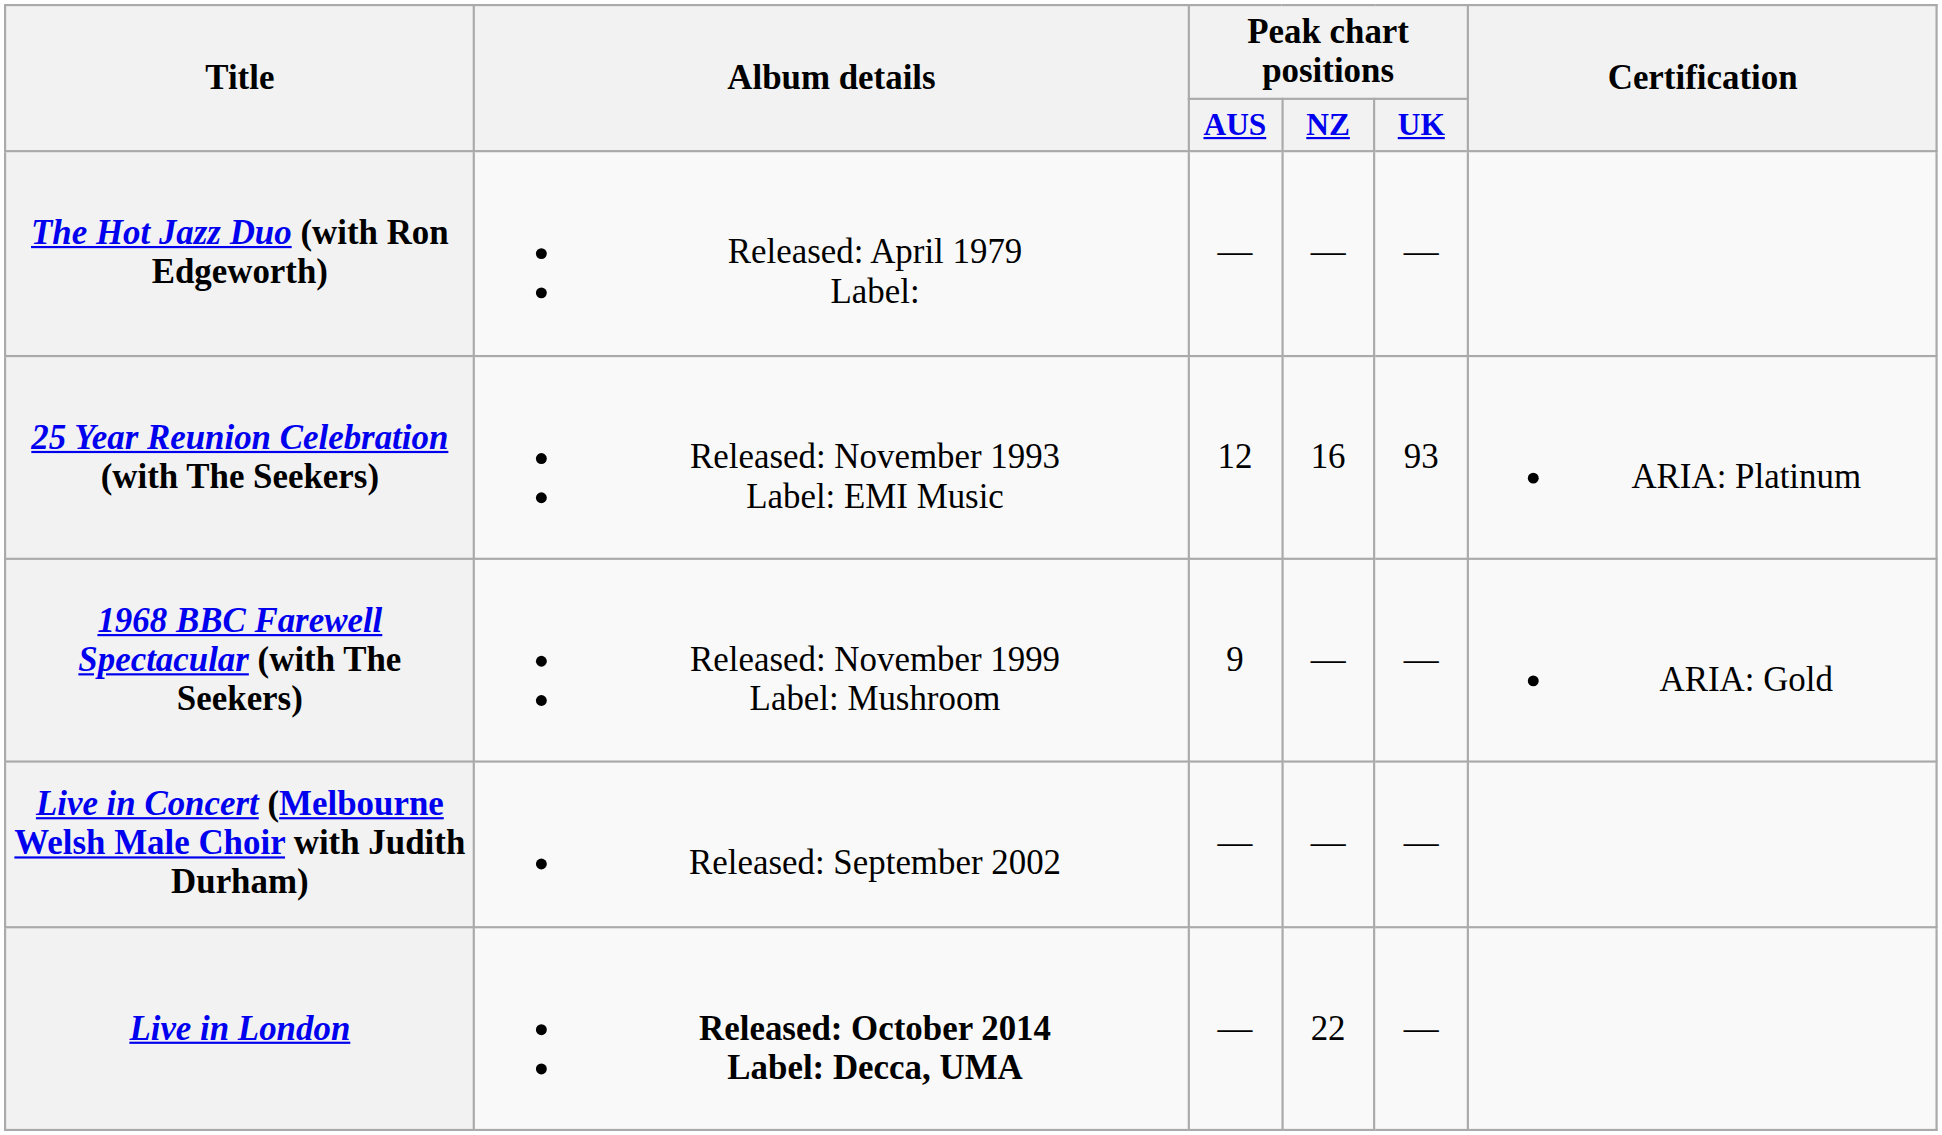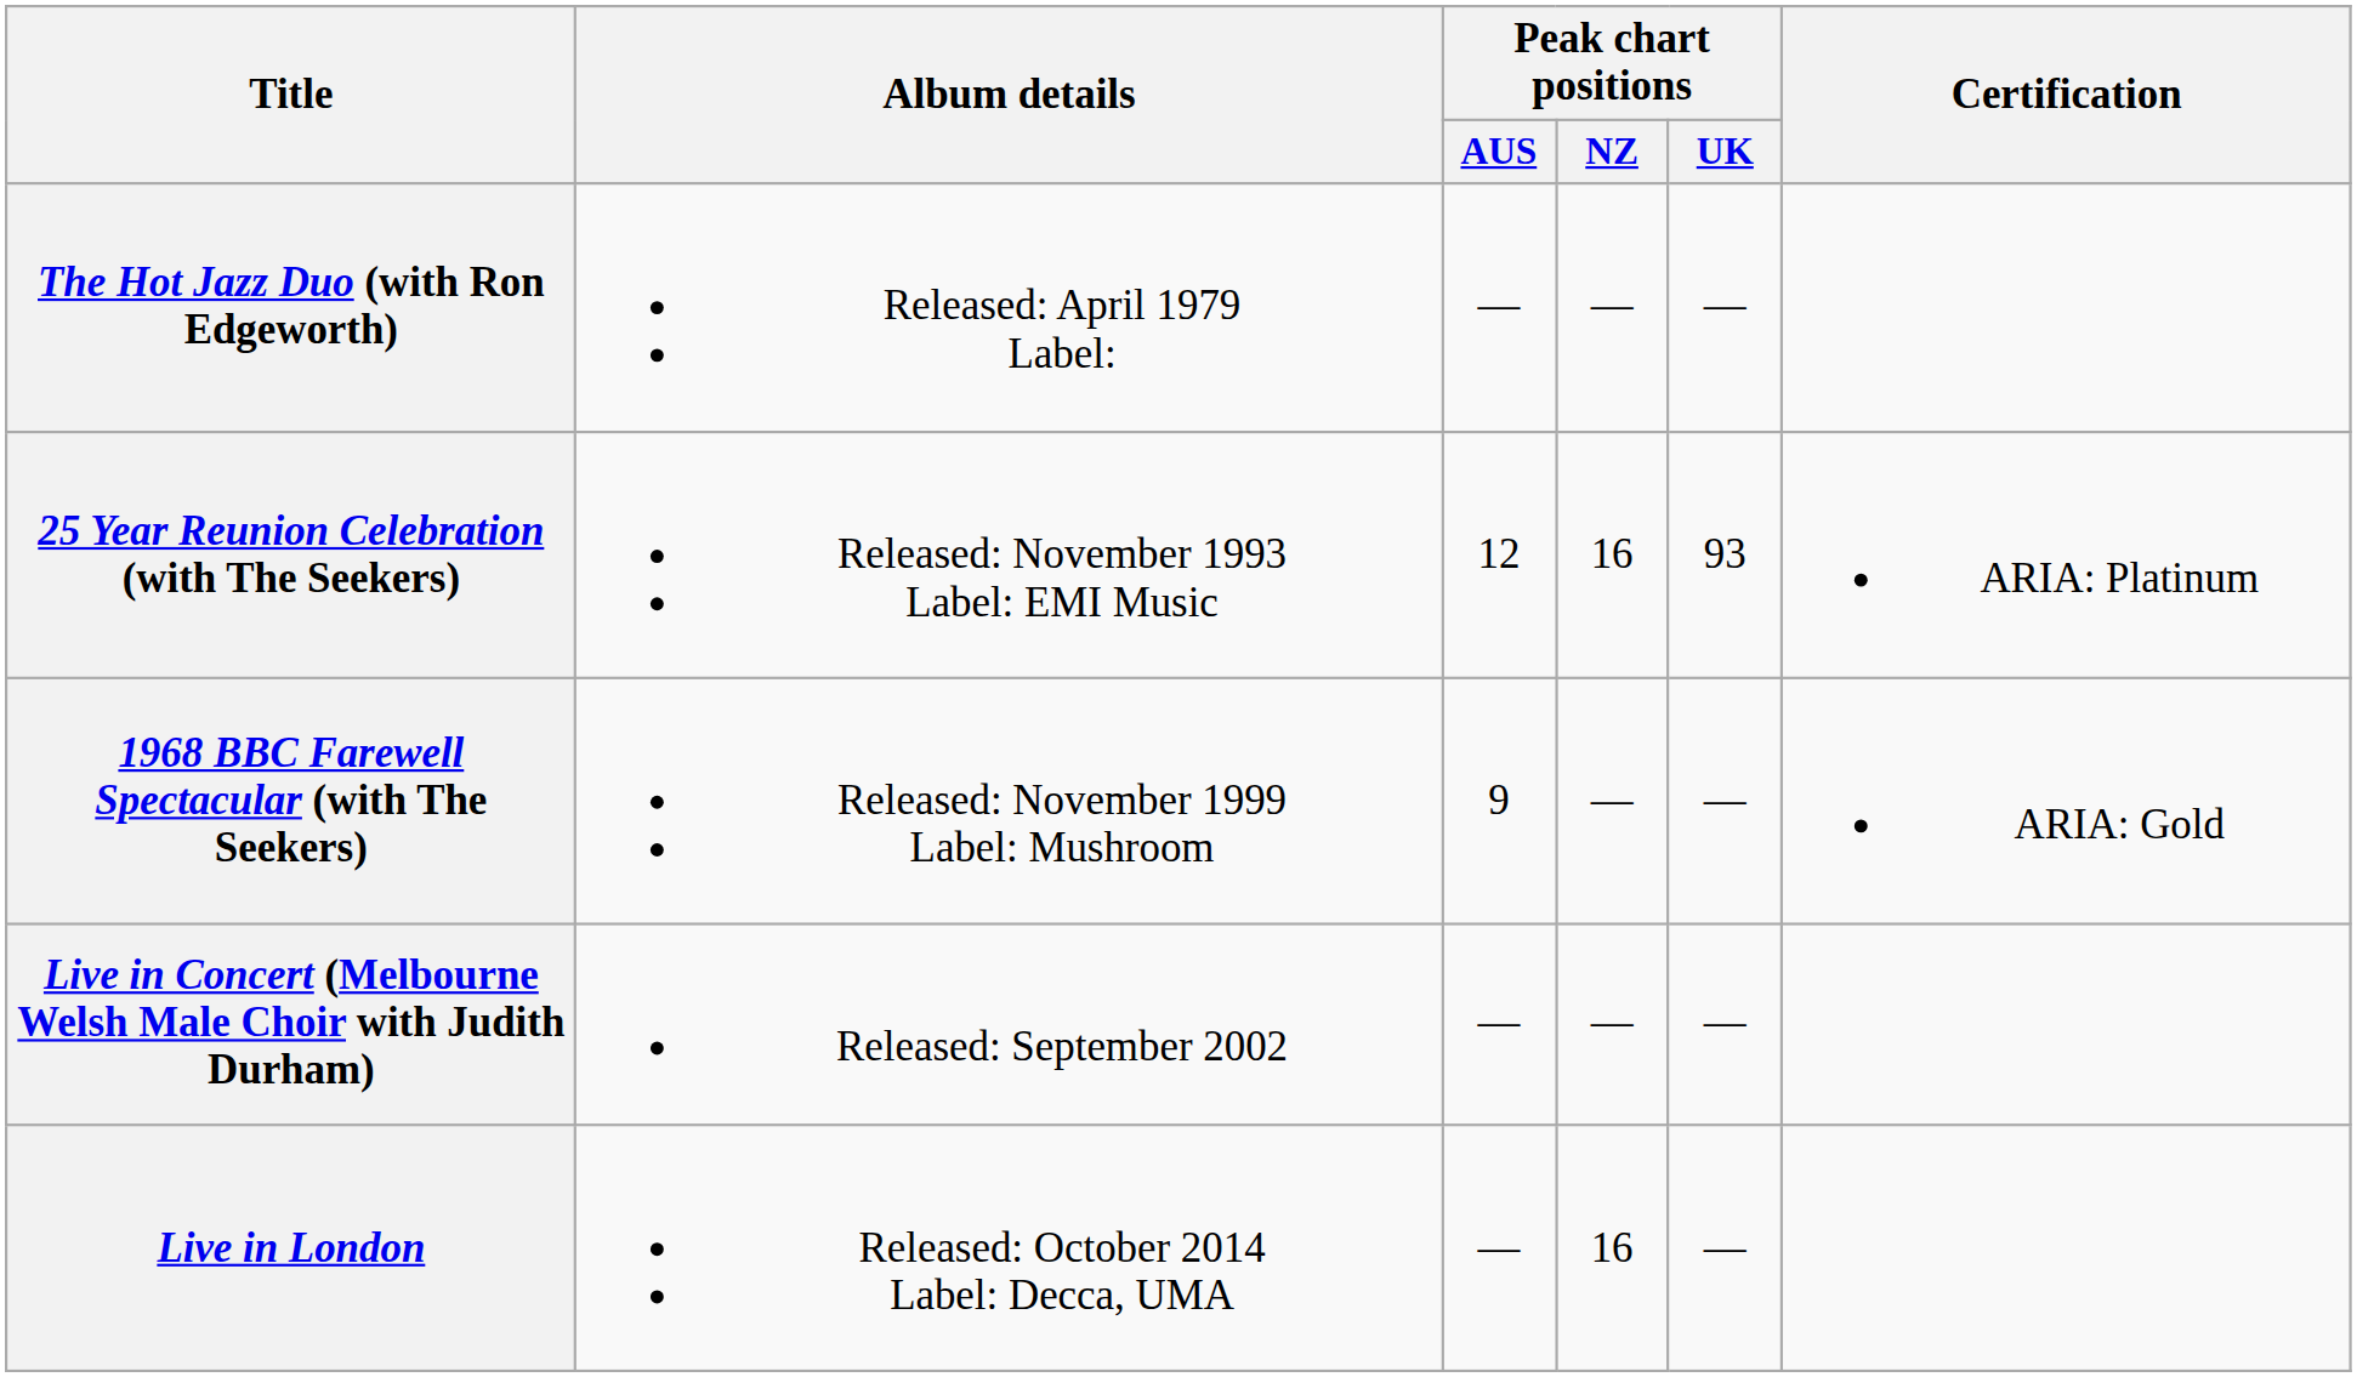Live in London | Album details: bold -> normal
Live in London | Peak chart positions / NZ: 22 -> 16
